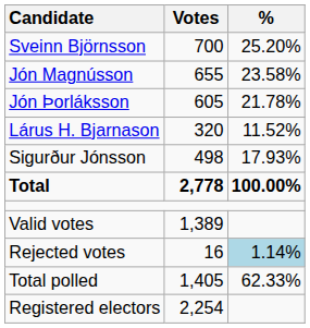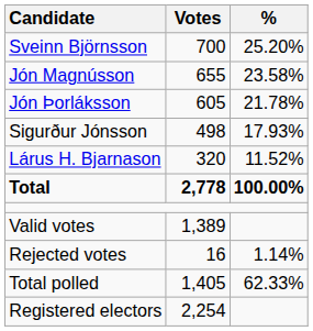rows swapped: Sigurður Jónsson <-> Lárus H. Bjarnason
Rejected votes | %: lightblue background -> no background
